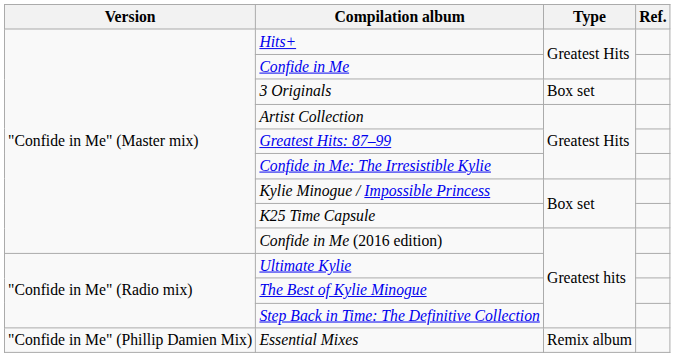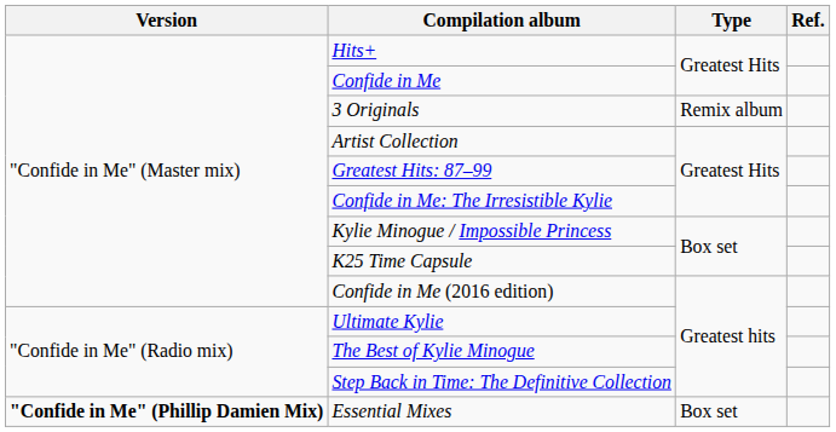3 Originals | Type: Box set -> Remix album
Essential Mixes | Version: normal -> bold
Essential Mixes | Type: Remix album -> Box set
